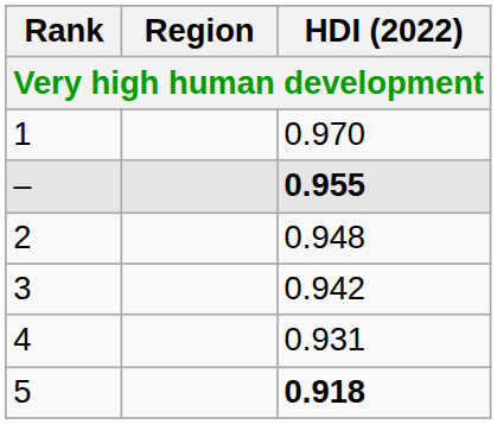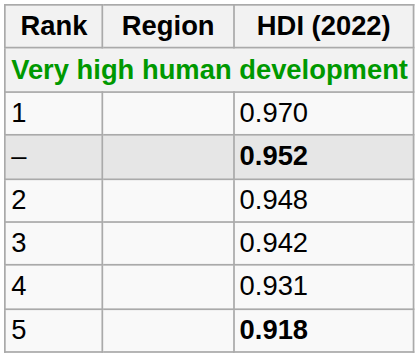– | HDI (2022): 0.955 -> 0.952
